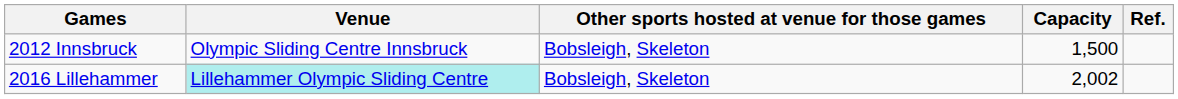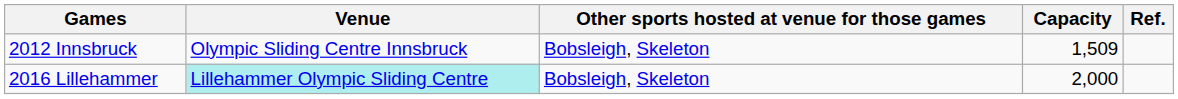2012 Innsbruck | Capacity: 1,500 -> 1,509
2016 Lillehammer | Capacity: 2,002 -> 2,000
